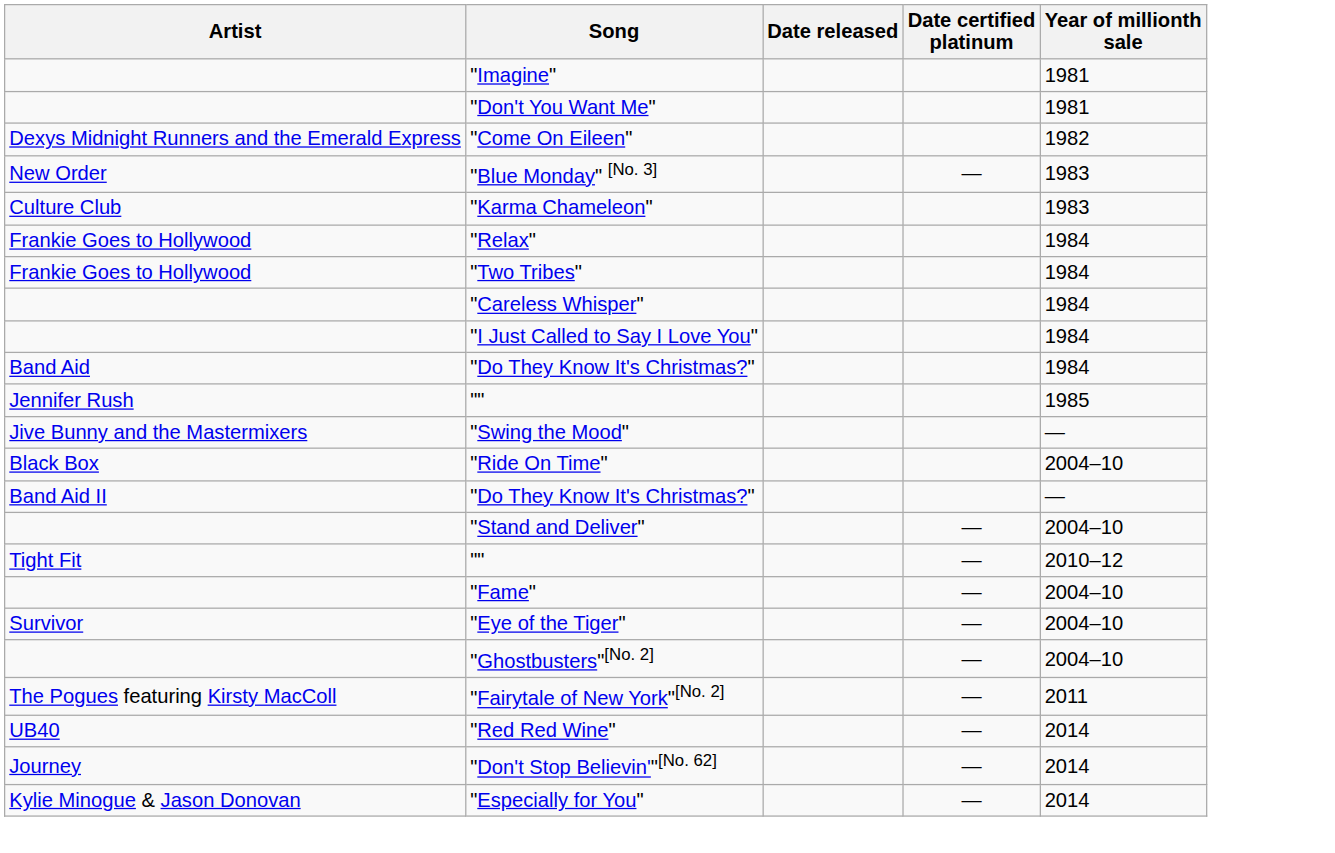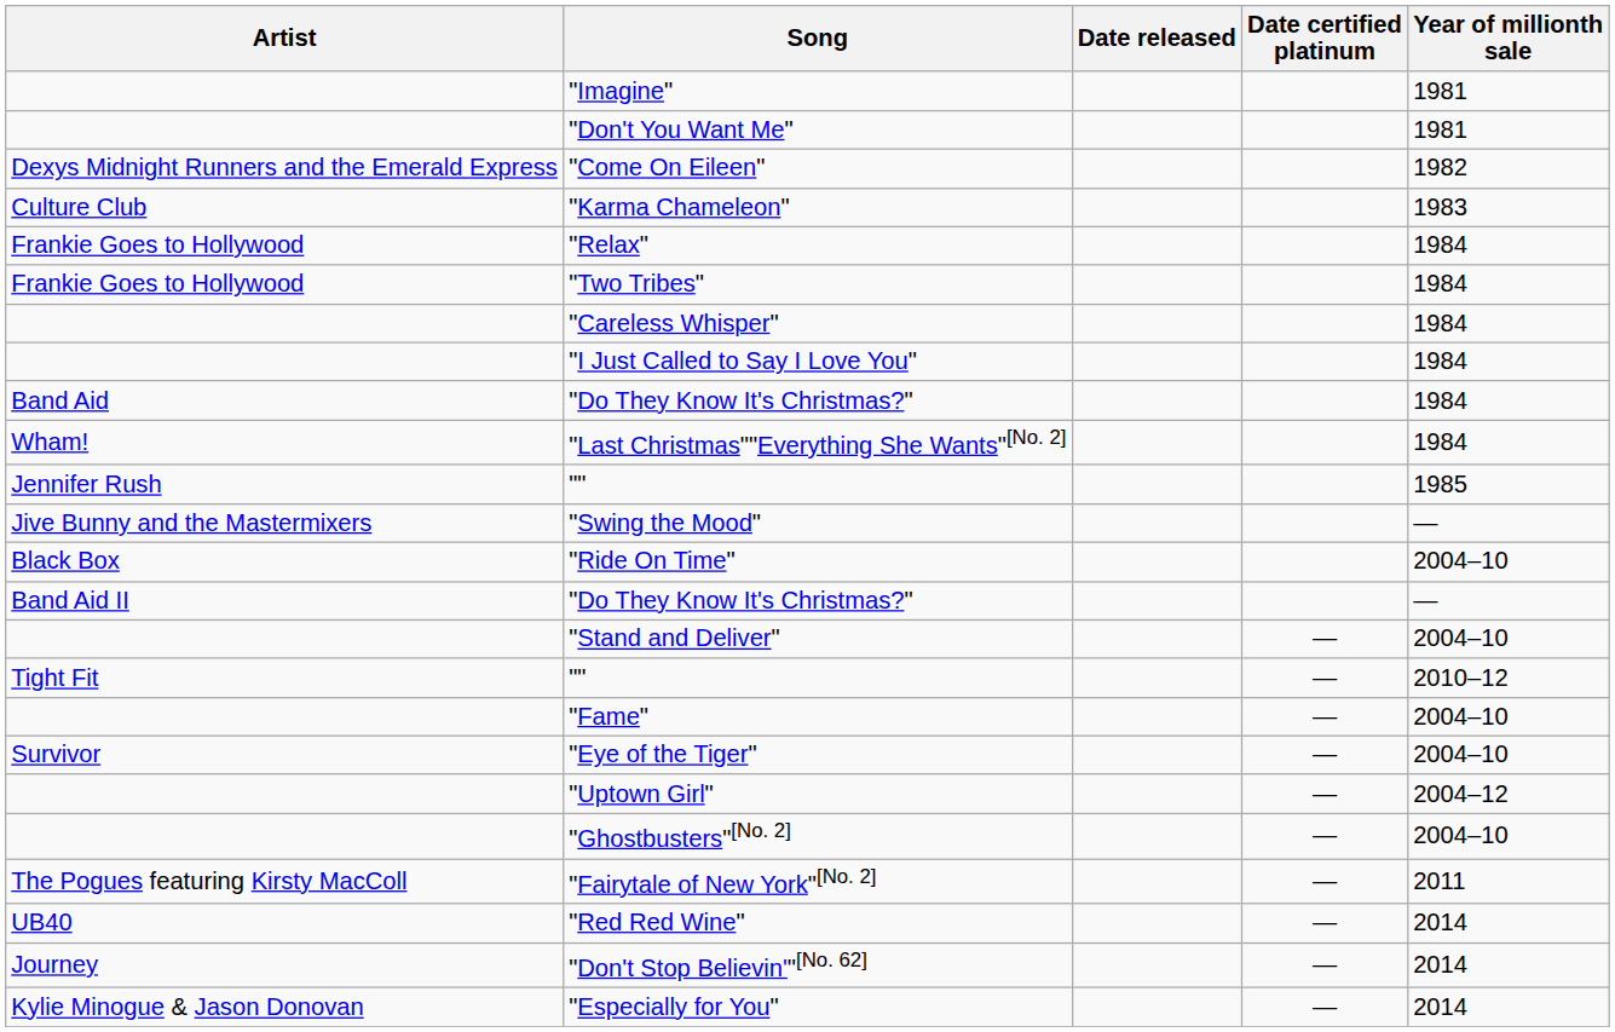- row: New Order | "Blue Monday" [No. 3] | — | 1983
+ row: Wham! | "Last Christmas""Everything She Wants"[No. 2] | 1984
+ row: "Uptown Girl" | — | 2004–12
